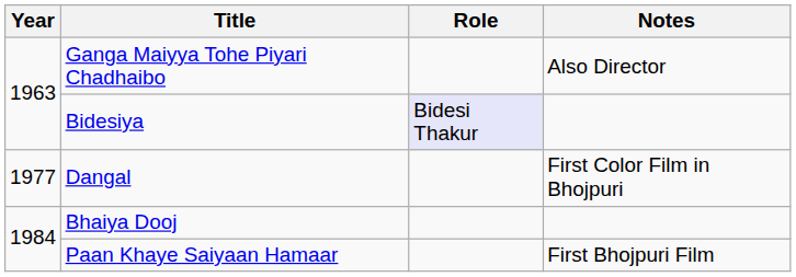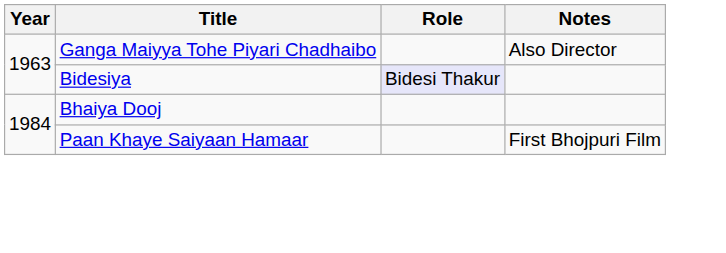- row: 1977 | Dangal | First Color Film in Bhojpuri
